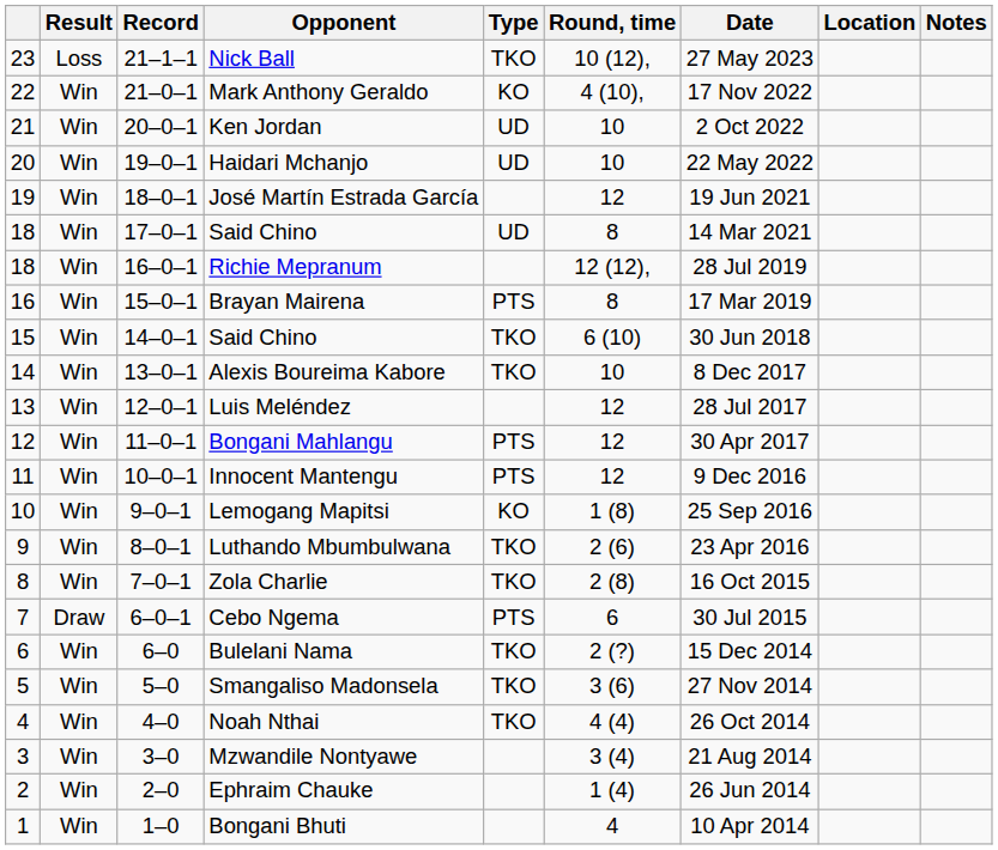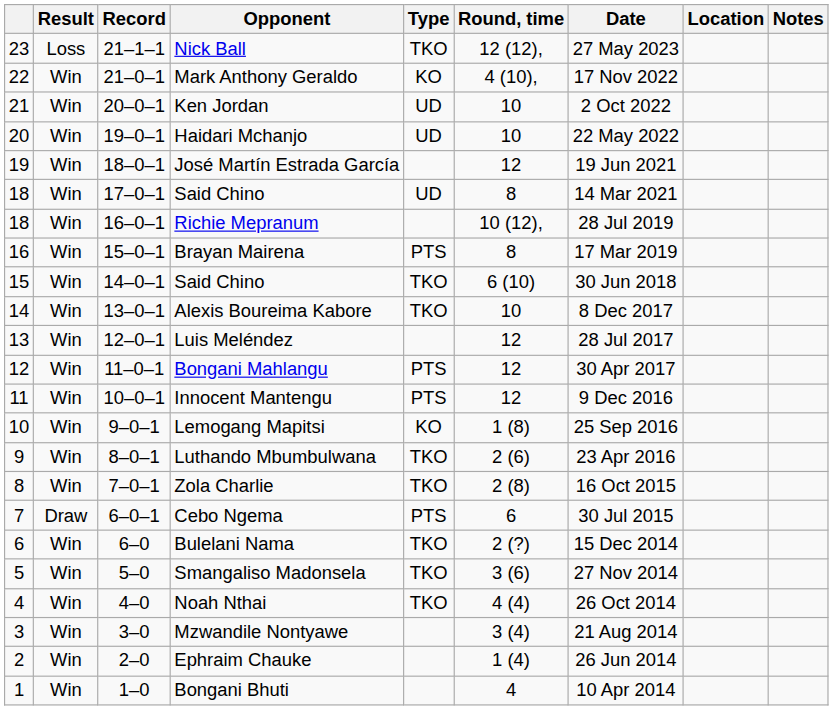Nick Ball | Round, time: 10 (12), -> 12 (12),
Richie Mepranum | Round, time: 12 (12), -> 10 (12),
